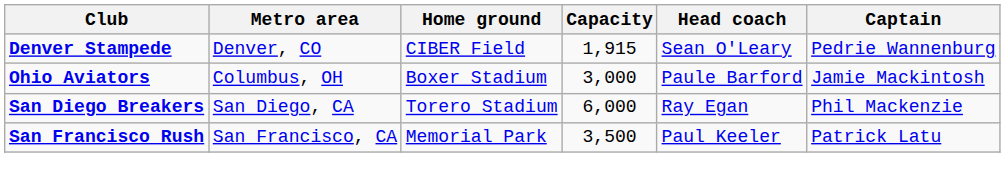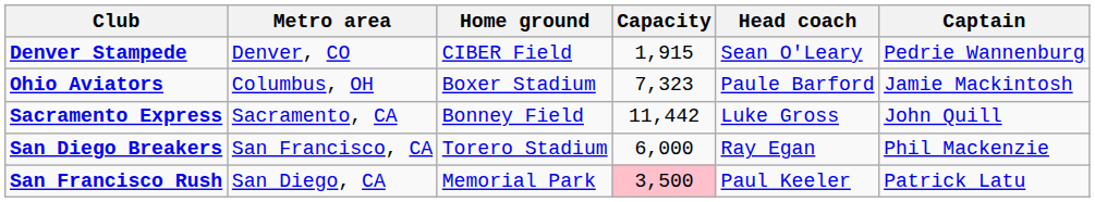Ohio Aviators | Capacity: 3,000 -> 7,323
+ row: Sacramento Express | Sacramento, CA | Bonney Field | 11,442 | Luke Gross | John Quill
San Diego Breakers | Metro area: San Diego, CA -> San Francisco, CA
San Francisco Rush | Metro area: San Francisco, CA -> San Diego, CA
San Francisco Rush | Capacity: no background -> pink background
